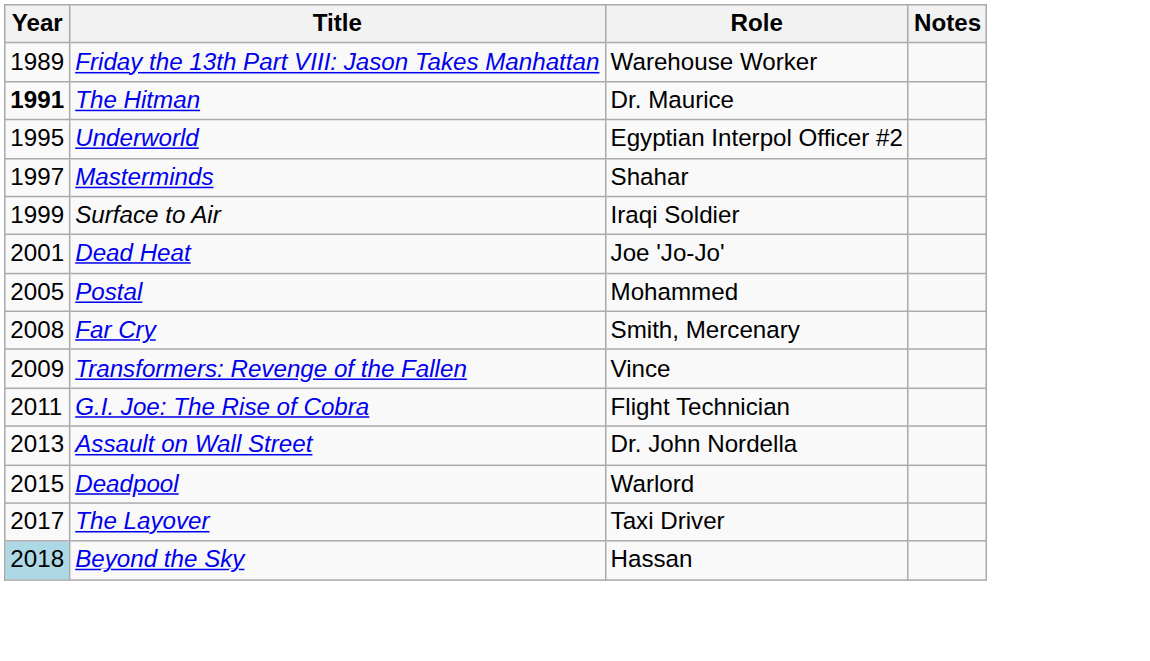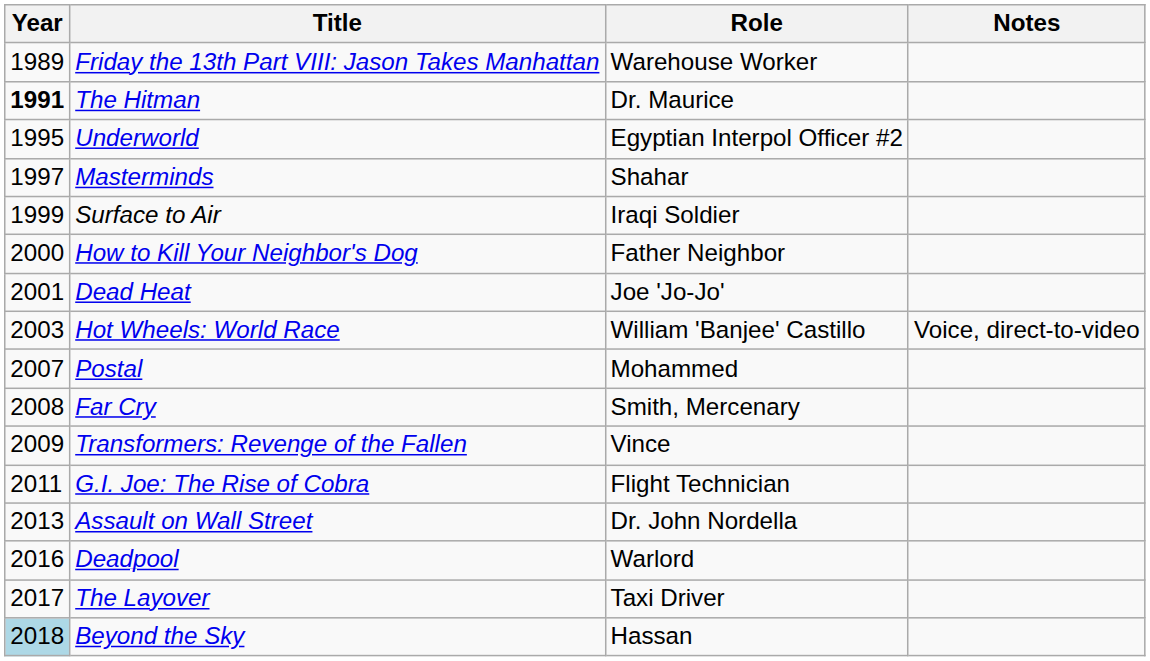+ row: 2000 | How to Kill Your Neighbor's Dog | Father Neighbor
+ row: 2003 | Hot Wheels: World Race | William 'Banjee' Castillo | Voice, direct-to-video
Postal | Year: 2005 -> 2007
Deadpool | Year: 2015 -> 2016
